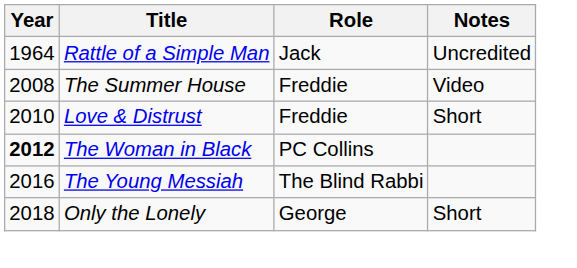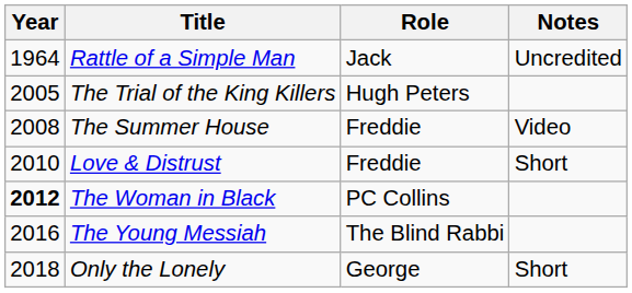+ row: 2005 | The Trial of the King Killers | Hugh Peters
